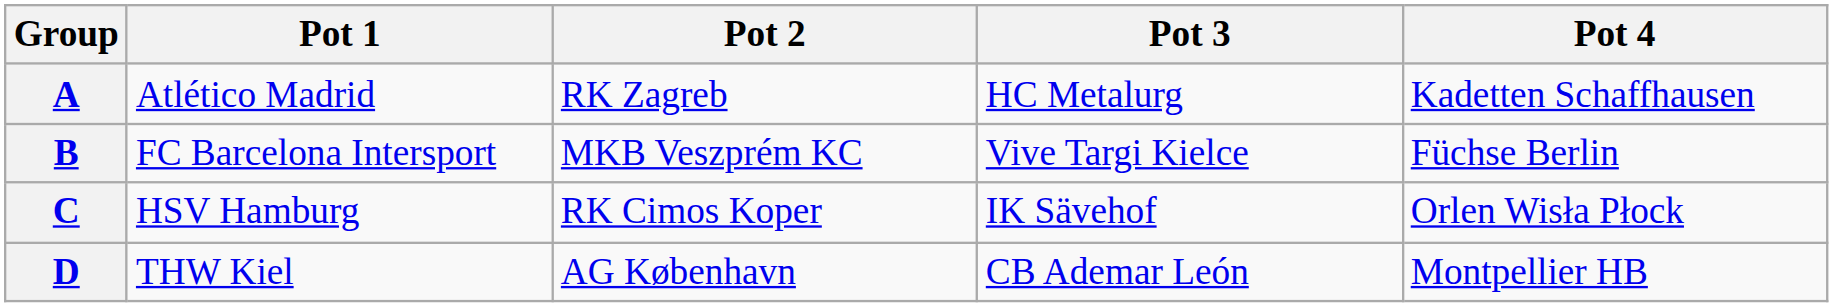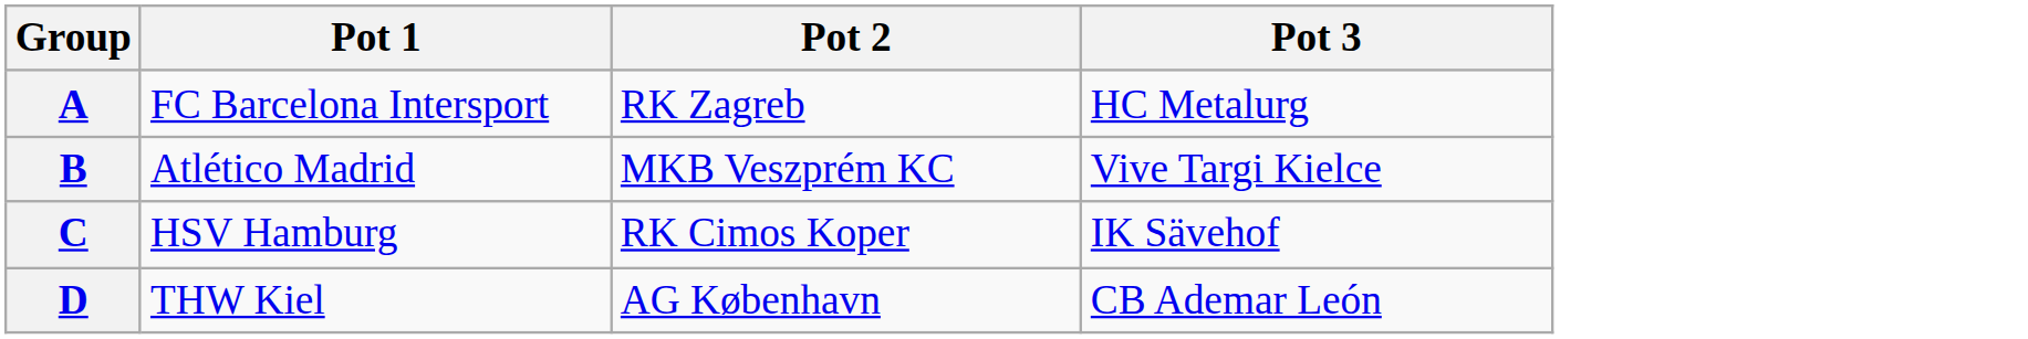- column: Pot 4 | Kadetten Schaffhausen | Füchse Berlin | Orlen Wisła Płock | Montpellier HB
A | Pot 1: Atlético Madrid -> FC Barcelona Intersport
B | Pot 1: FC Barcelona Intersport -> Atlético Madrid
